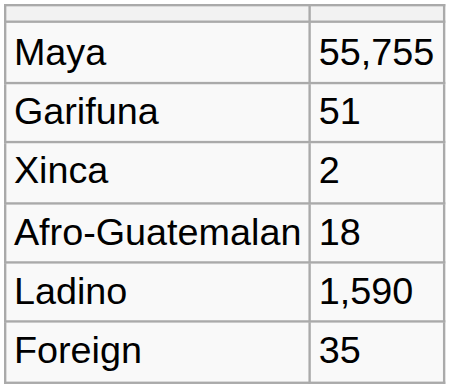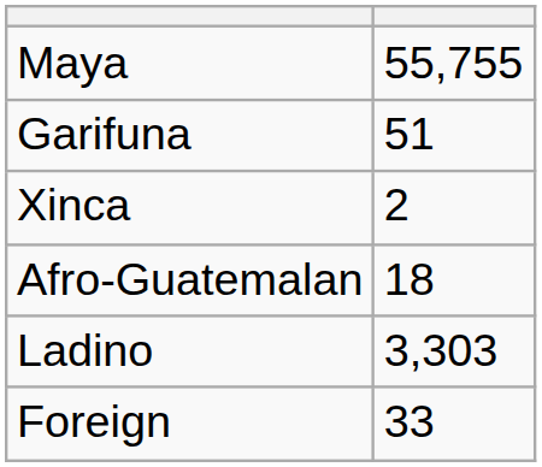Ladino | column 2: 1,590 -> 3,303
Foreign | column 2: 35 -> 33
